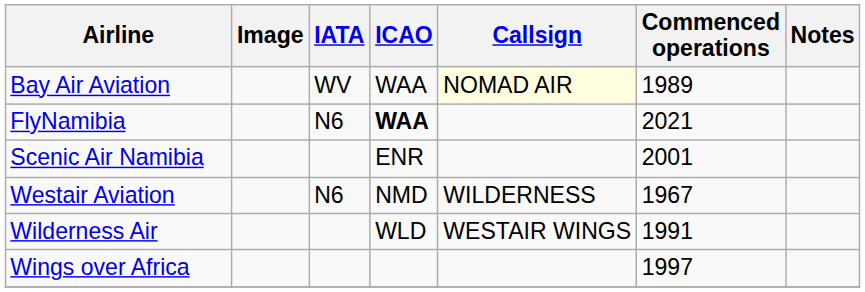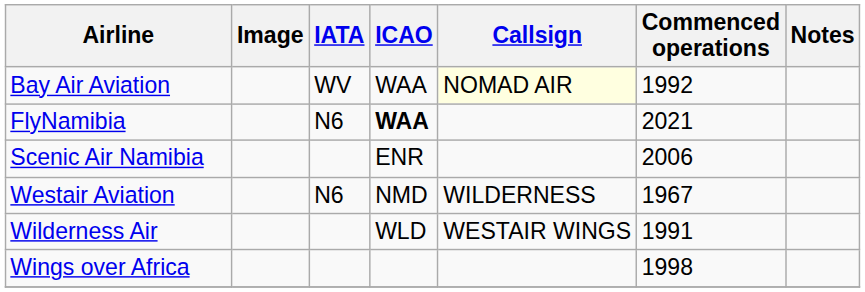Bay Air Aviation | Commenced operations: 1989 -> 1992
Scenic Air Namibia | Commenced operations: 2001 -> 2006
Wings over Africa | Commenced operations: 1997 -> 1998
